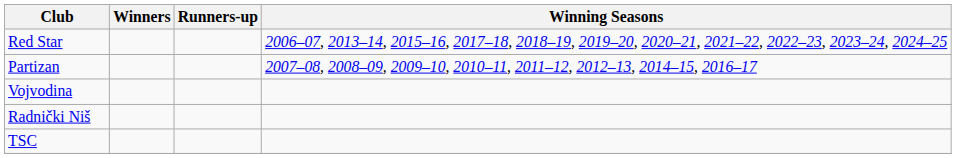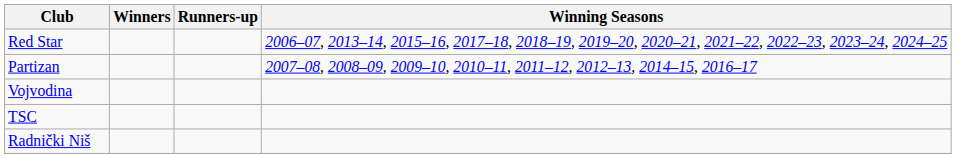rows swapped: Radnički Niš <-> TSC
